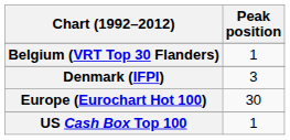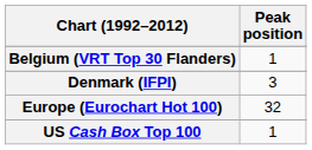Europe (Eurochart Hot 100) | Peak position: 30 -> 32
